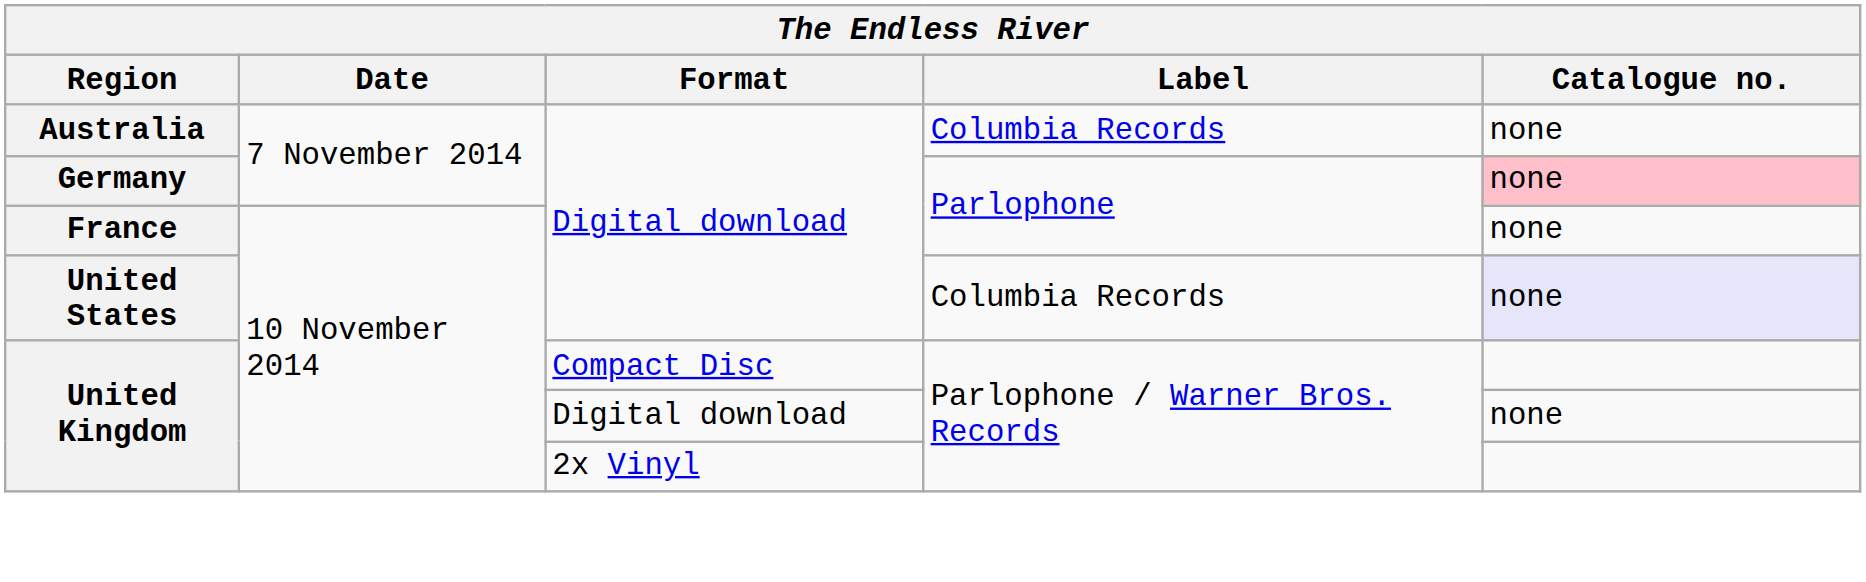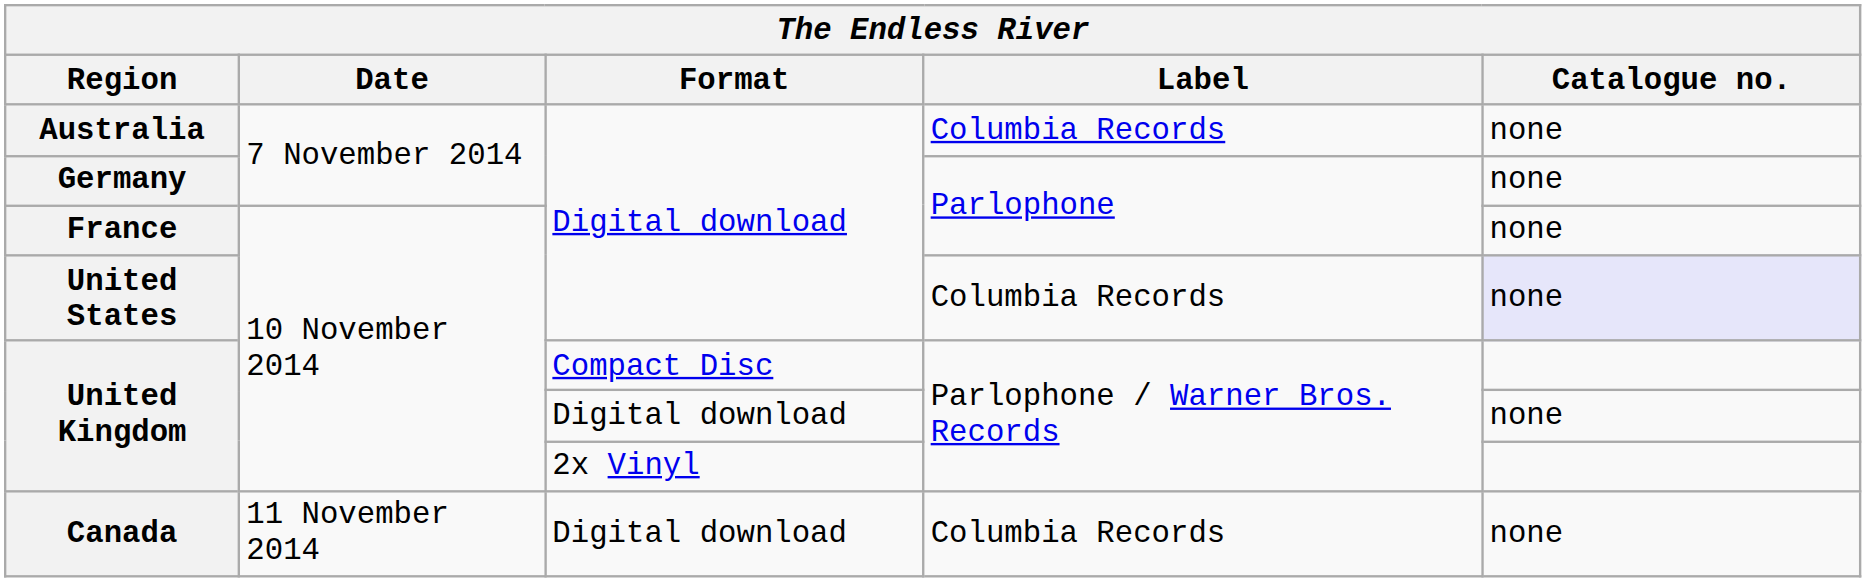Germany | Catalogue no.: pink background -> no background
+ row: Canada | 11 November 2014 | Digital download | Columbia Records | none
